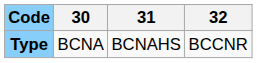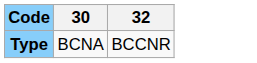- column: 31 | BCNAHS
